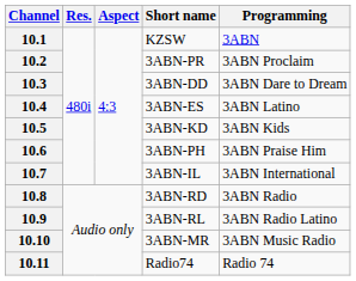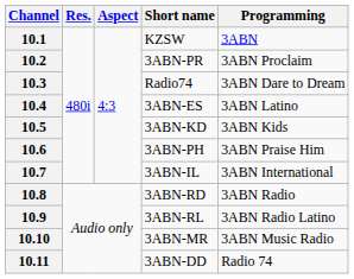10.3 | Short name: 3ABN-DD -> Radio74
10.11 | Short name: Radio74 -> 3ABN-DD
